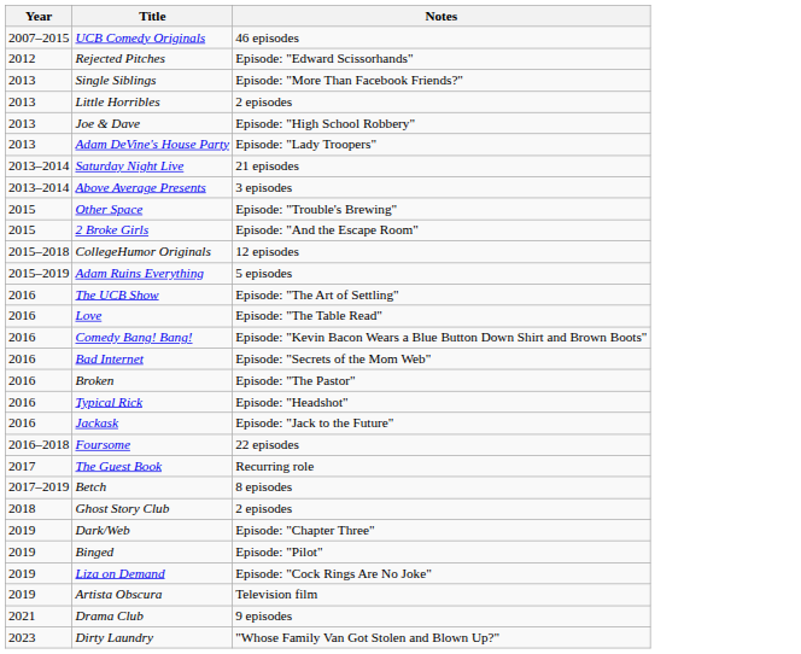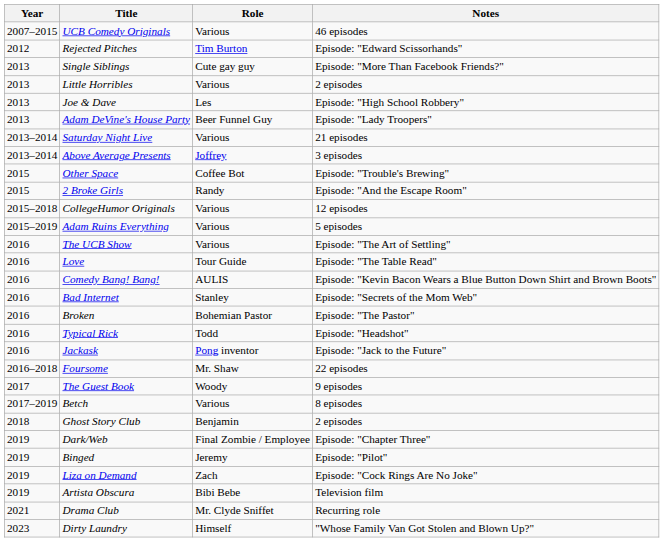+ column: Role | Various | Tim Burton | Cute gay guy | Various | Les | Beer Funnel Guy | Various | Joffrey | Coffee Bot | Randy | Various | Various | Various | Tour Guide | AULIS | Stanley | Bohemian Pastor | Todd | Pong inventor | Mr. Shaw | Woody | Various | Benjamin | Final Zombie / Employee | Jeremy | Zach | Bibi Bebe | Mr. Clyde Sniffet | Himself
The Guest Book | Notes: Recurring role -> 9 episodes
Drama Club | Notes: 9 episodes -> Recurring role
